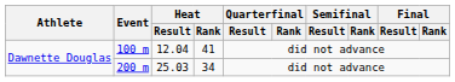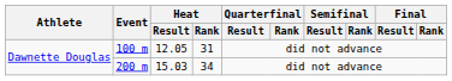100 m | Heat / Result: 12.04 -> 12.05
100 m | Heat / Rank: 41 -> 31
200 m | Heat / Result: 25.03 -> 15.03
